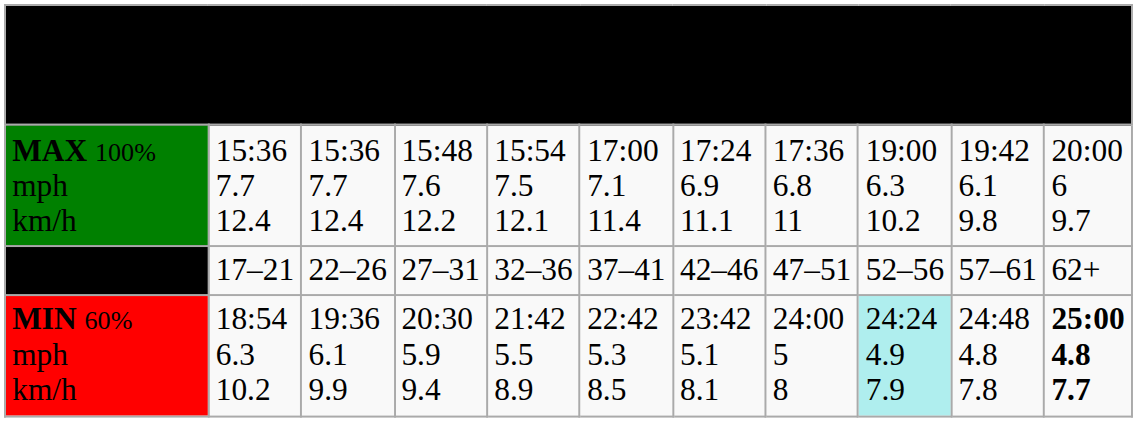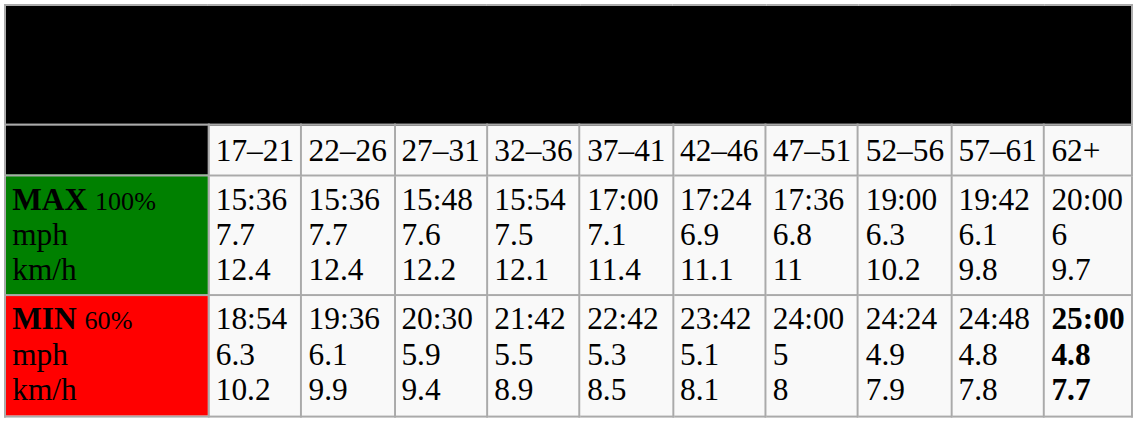rows swapped: AGE GROUP <-> MAX 100% mph km/h
MIN 60% mph km/h | column 9: paleturquoise background -> no background
